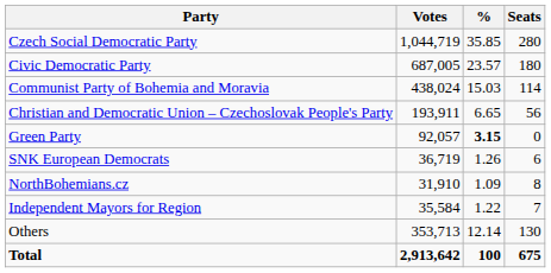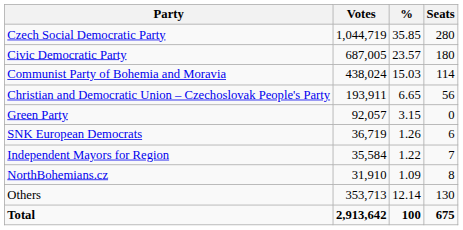Green Party | %: bold -> normal
rows swapped: Independent Mayors for Region <-> NorthBohemians.cz
